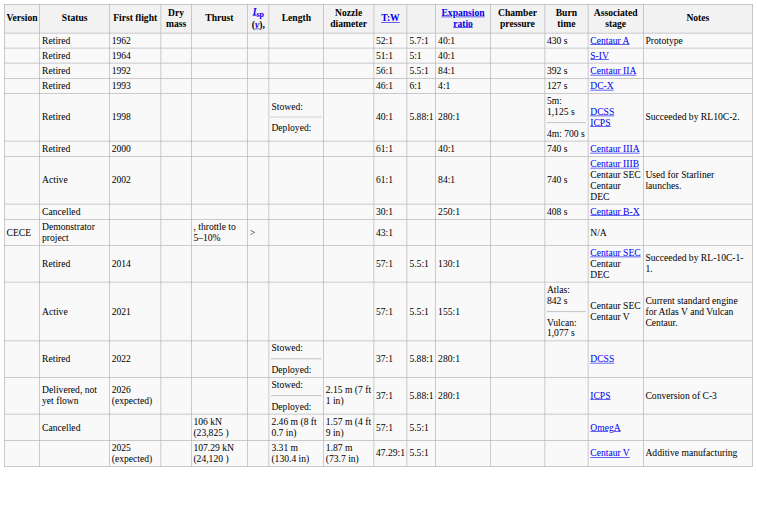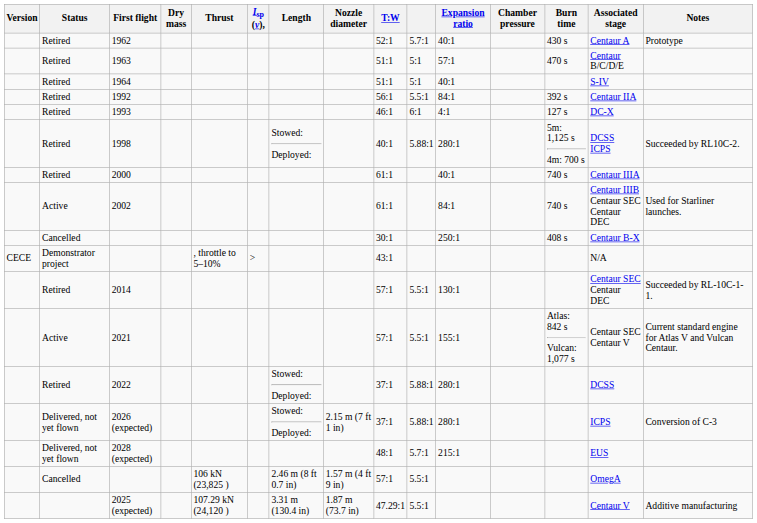+ row: Retired | 1963 | 51:1 | 5:1 | 57:1 | 470 s | Centaur B/C/D/E
+ row: Delivered, not yet flown | 2028 (expected) | 48:1 | 5.7:1 | 215:1 | EUS
